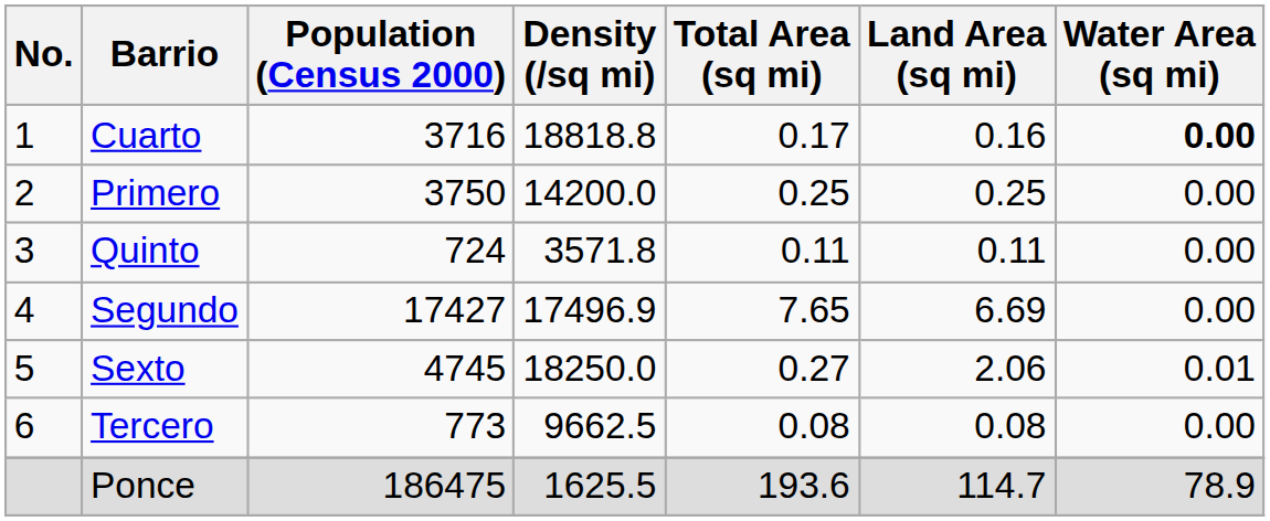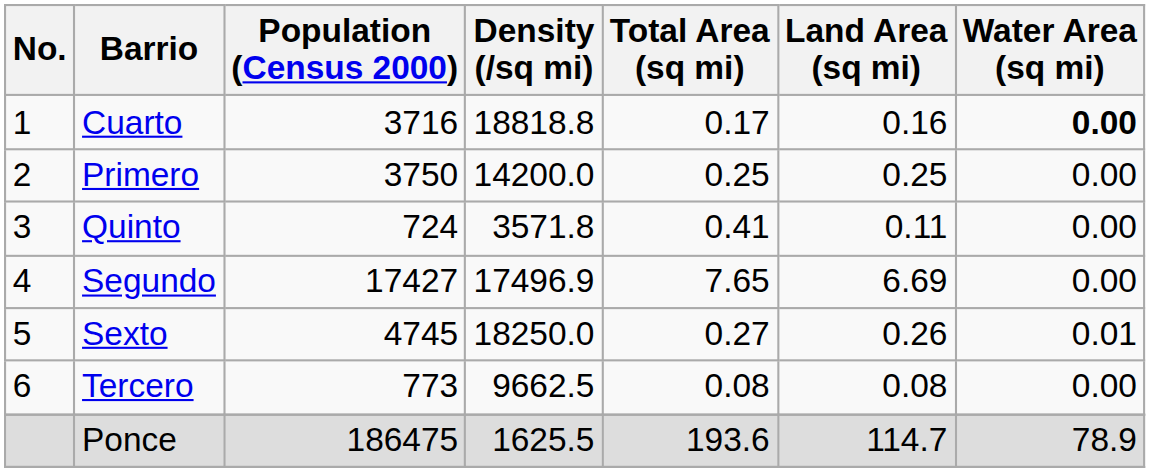Quinto | Total Area (sq mi): 0.11 -> 0.41
Sexto | Land Area (sq mi): 2.06 -> 0.26
